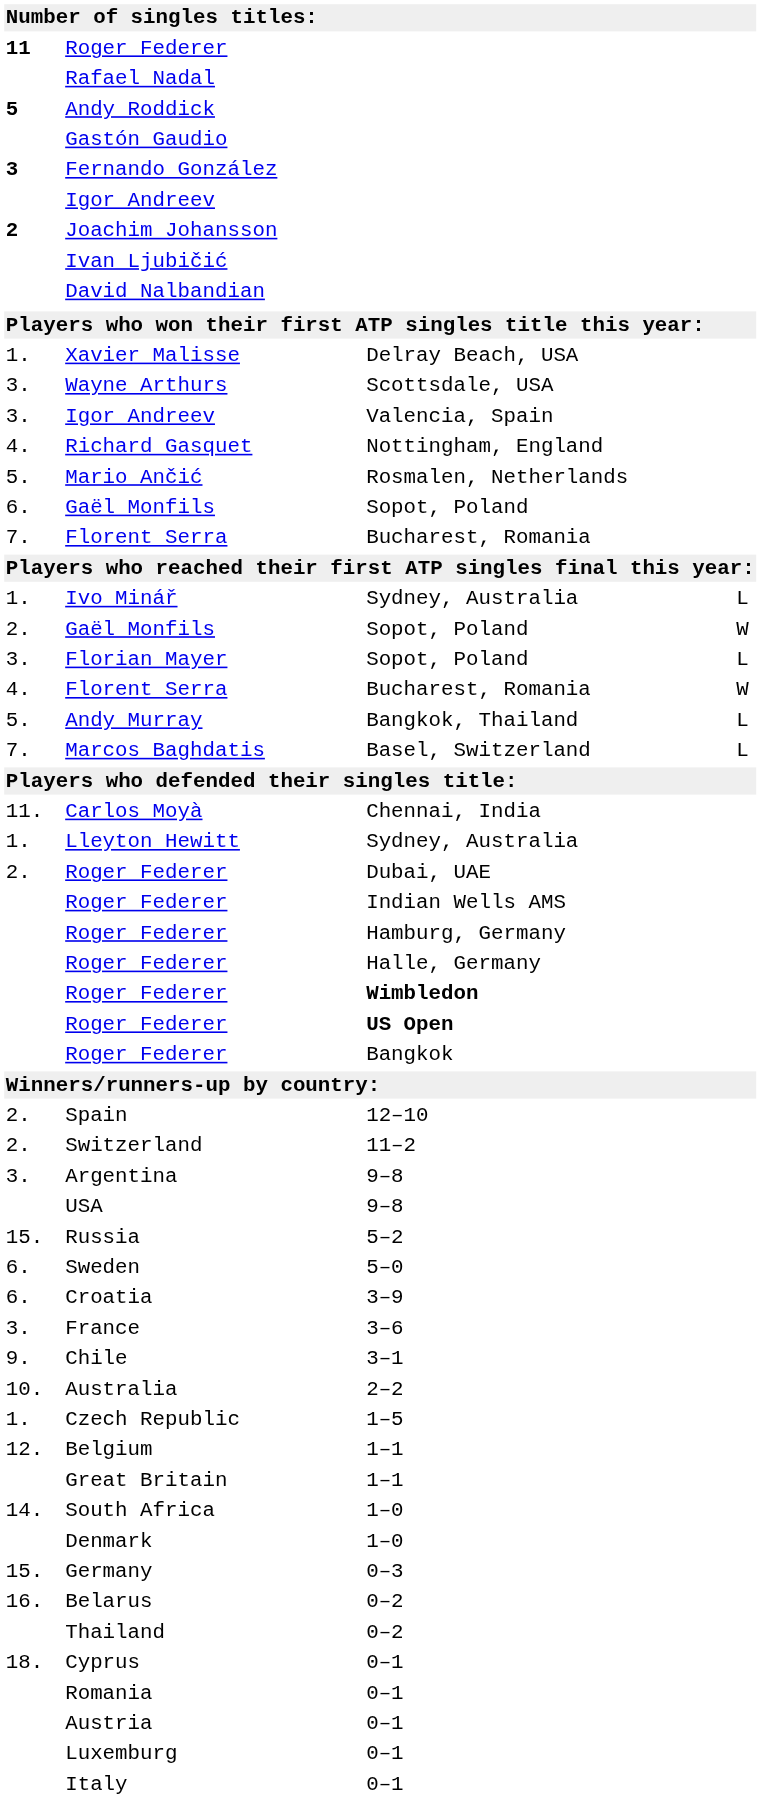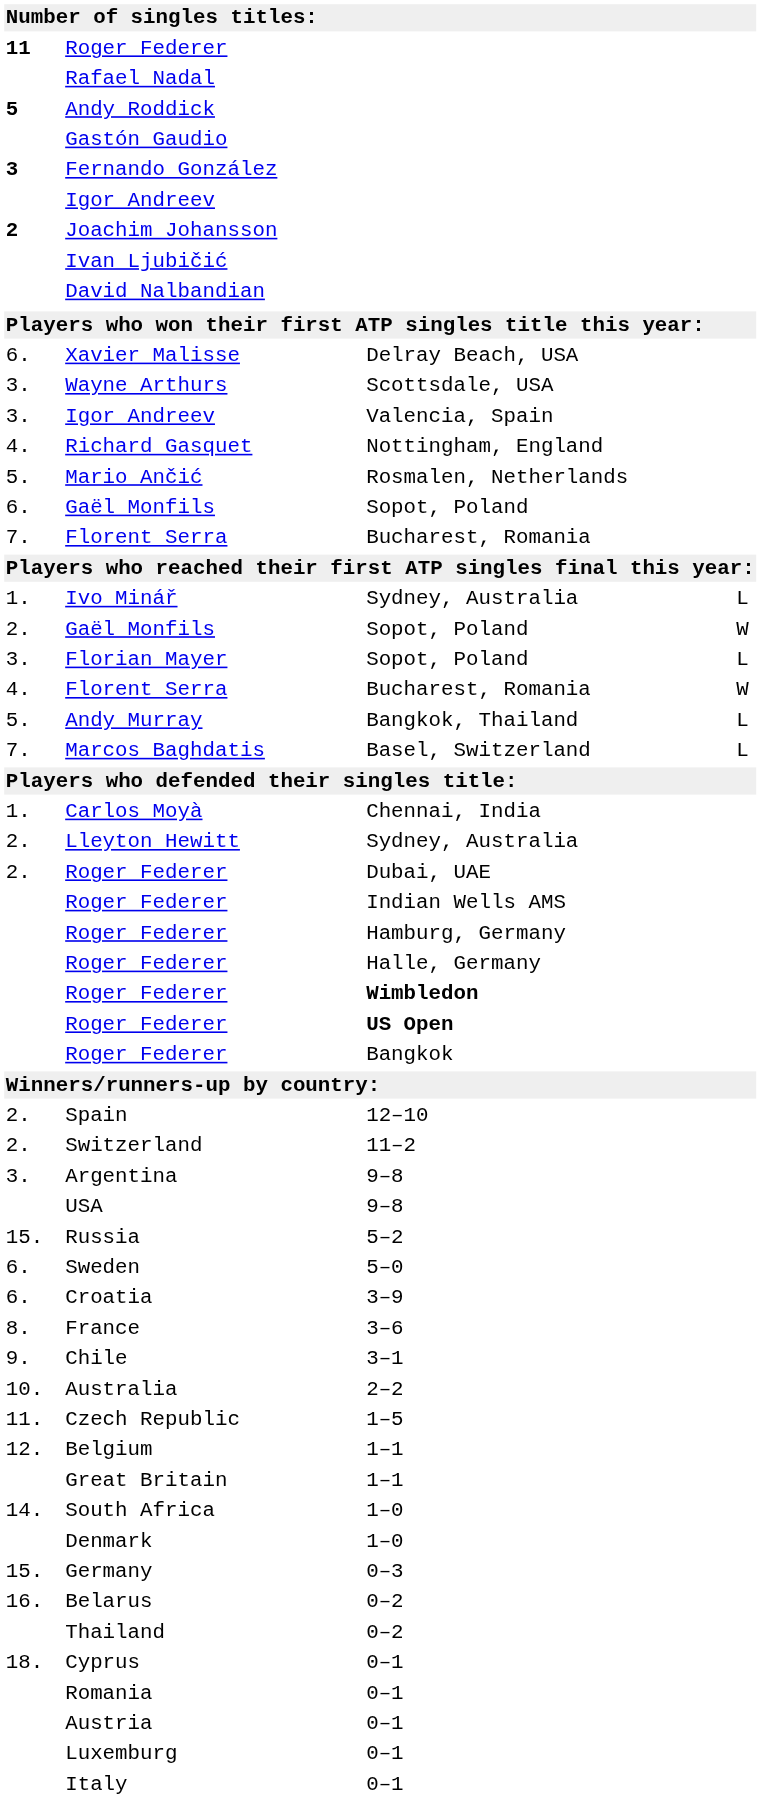Xavier Malisse | column 1: 1. -> 6.
Carlos Moyà | column 1: 11. -> 1.
Lleyton Hewitt | column 1: 1. -> 2.
France | column 1: 3. -> 8.
Czech Republic | column 1: 1. -> 11.
